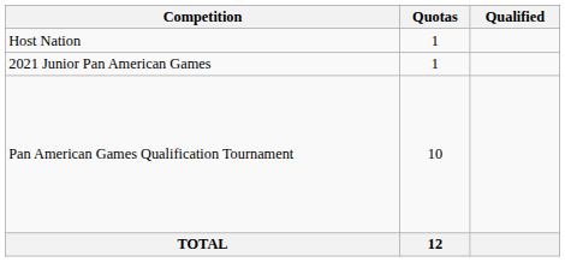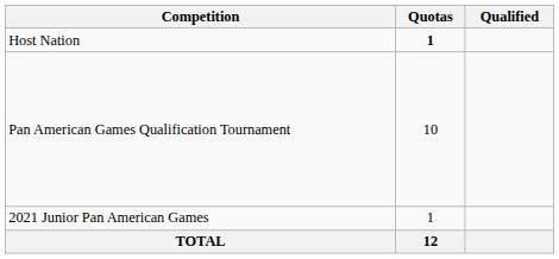Host Nation | Quotas: normal -> bold
rows swapped: 2021 Junior Pan American Games <-> Pan American Games Qualification Tournament
